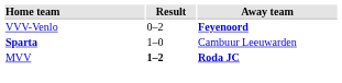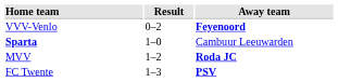MVV | Result: bold -> normal
+ row: FC Twente | 1–3 | PSV
